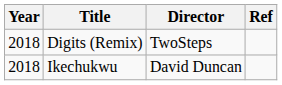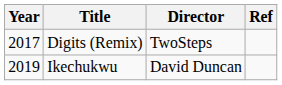Digits (Remix) | Year: 2018 -> 2017
Ikechukwu | Year: 2018 -> 2019
